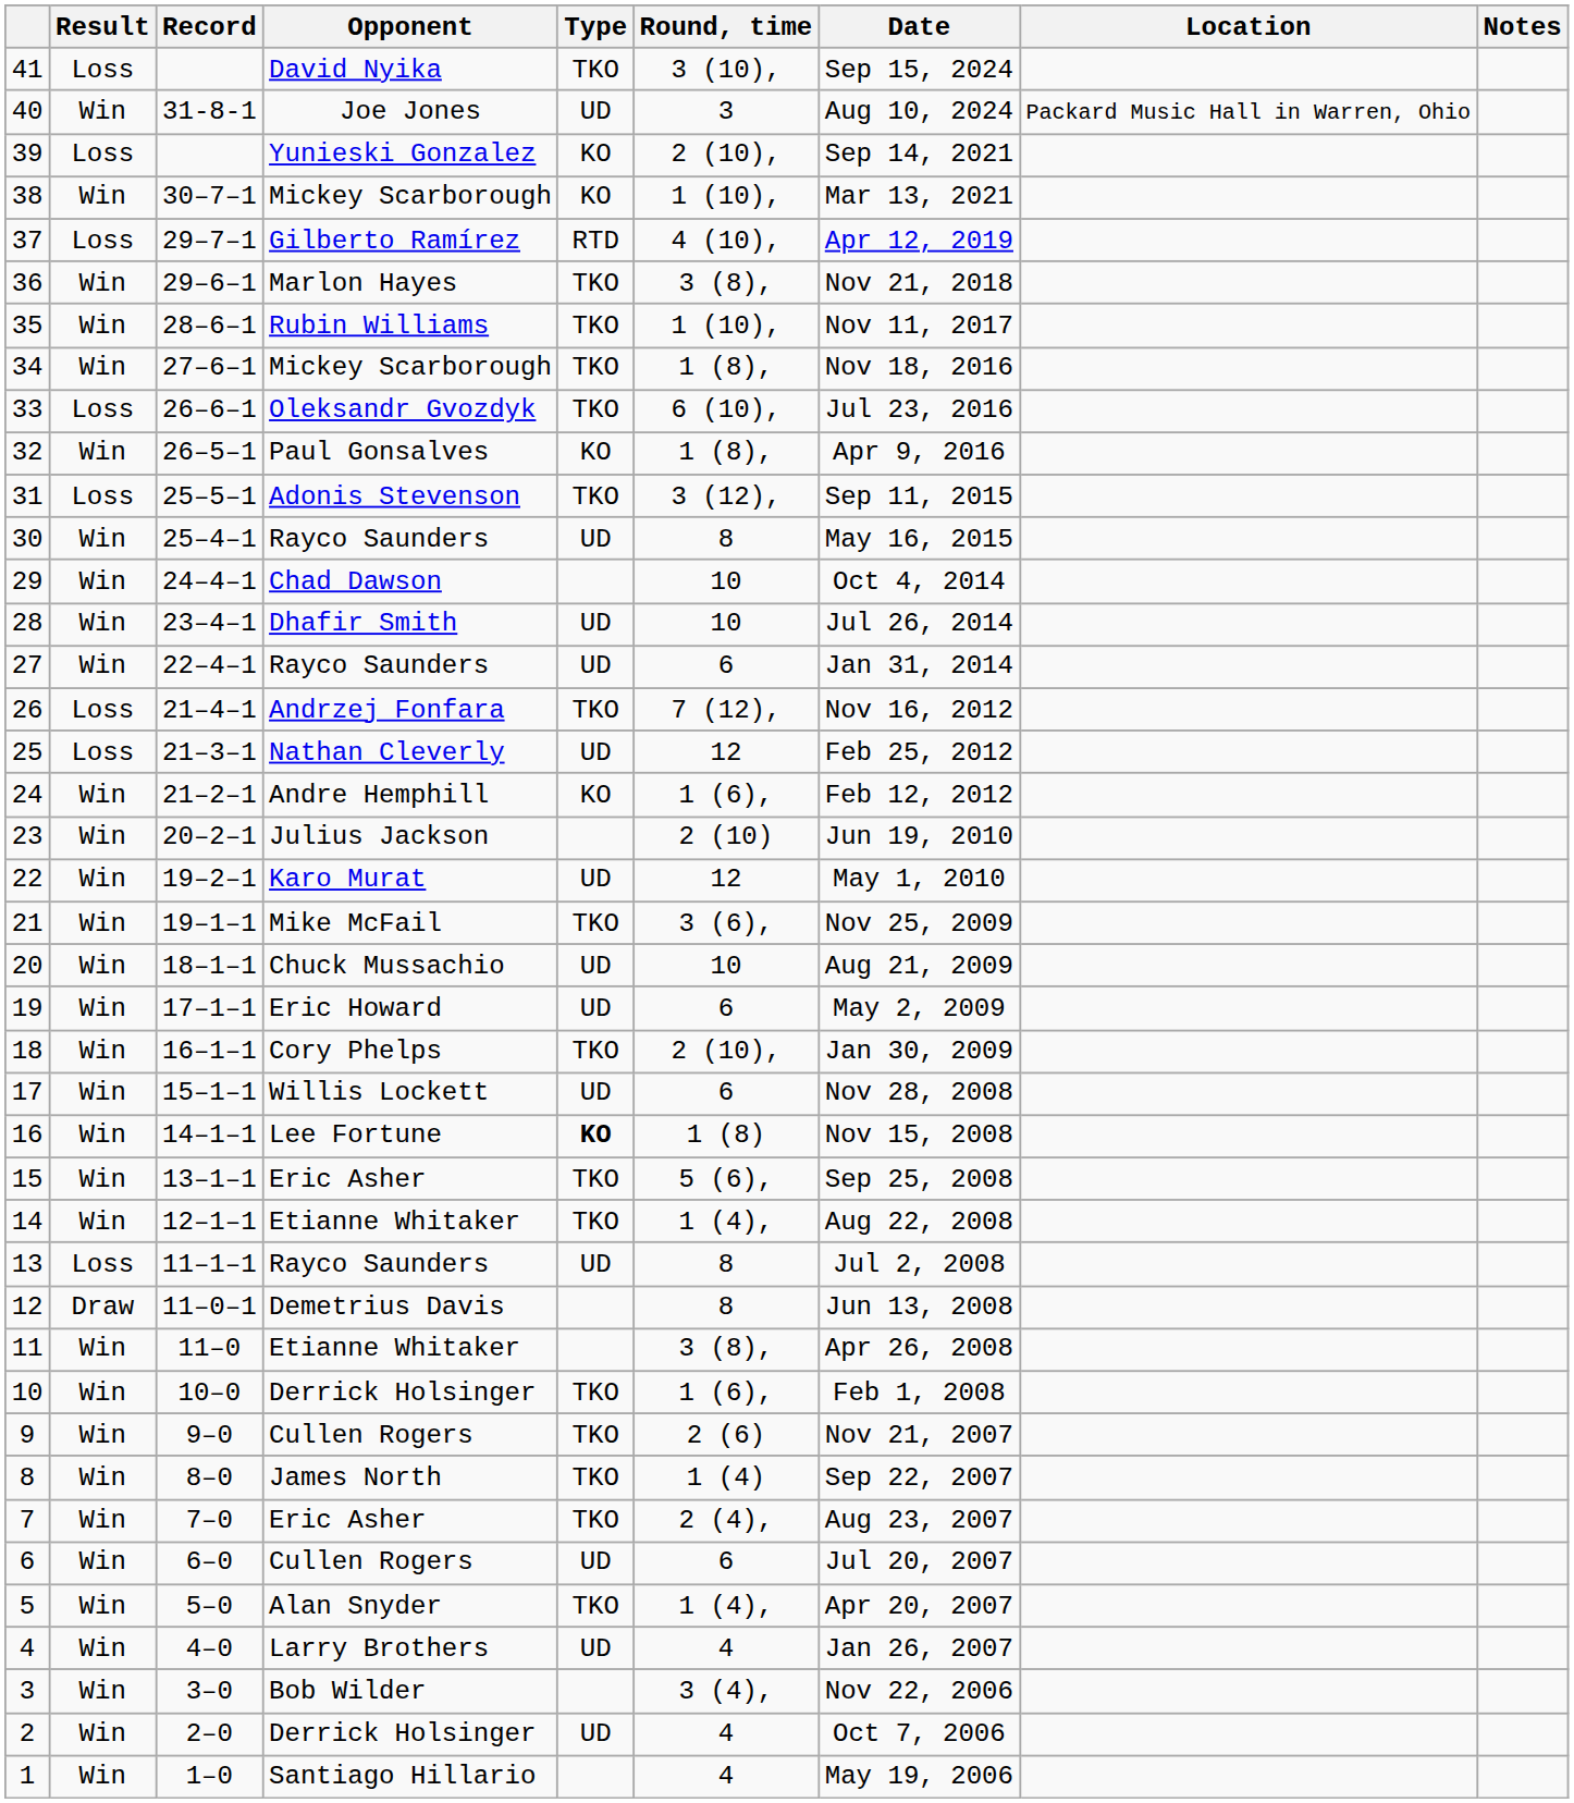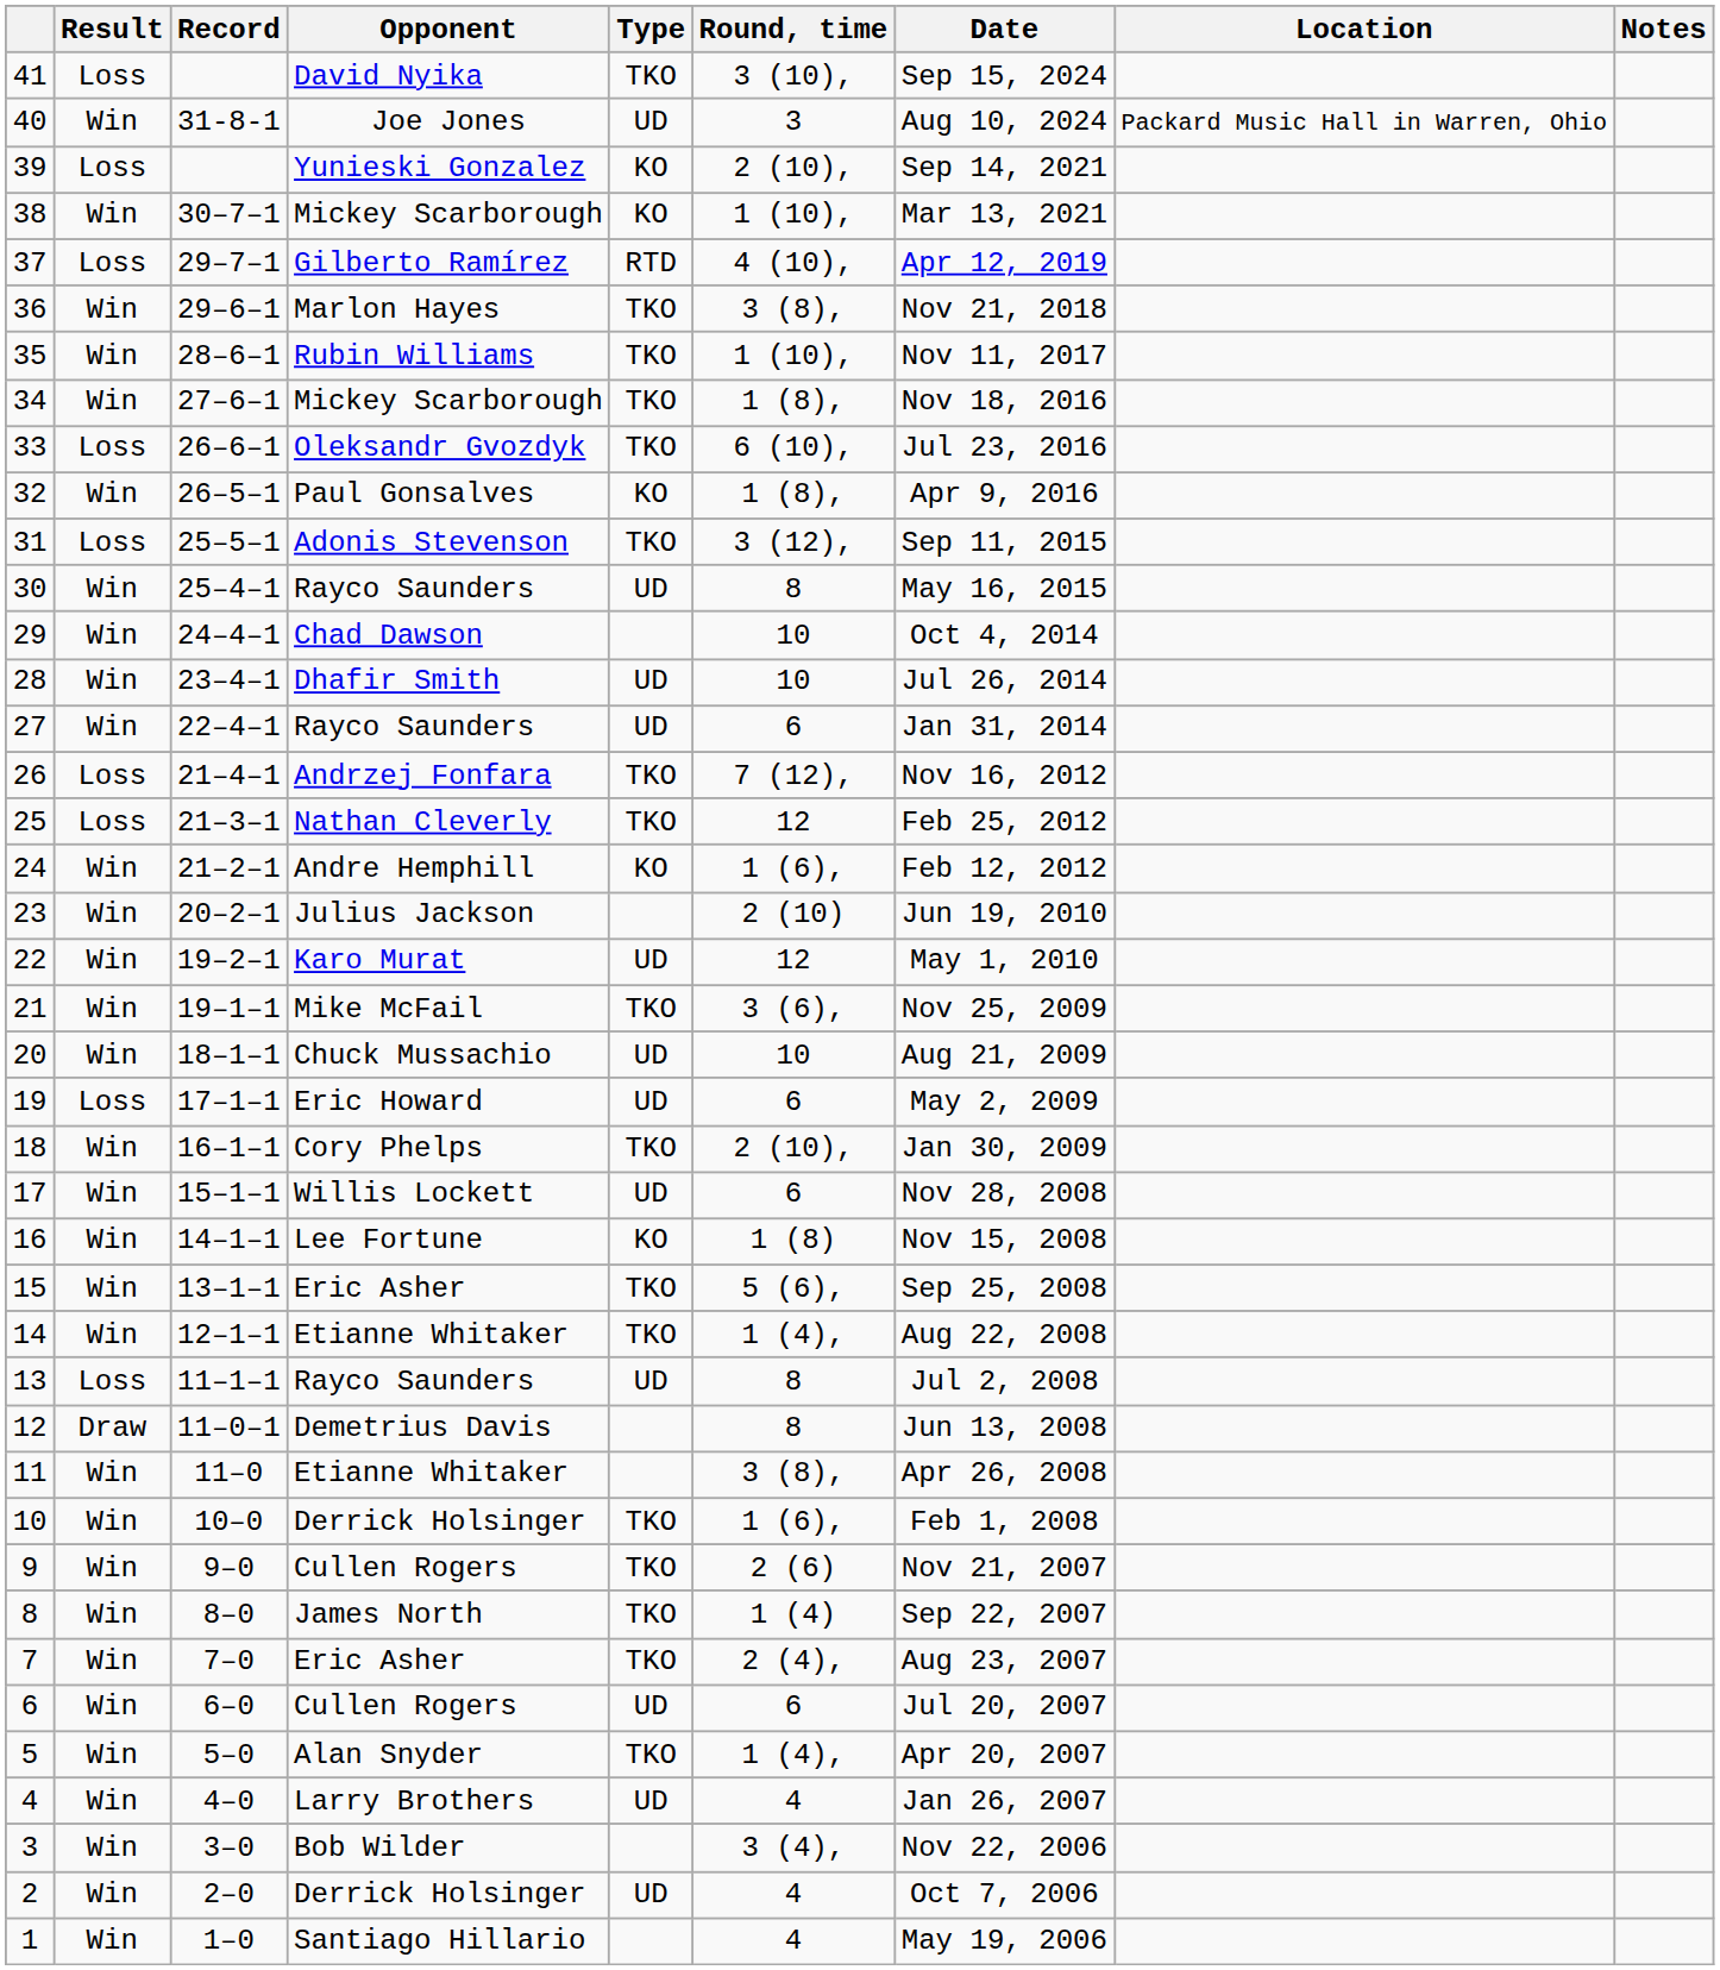25 | Type: UD -> TKO
19 | Result: Win -> Loss
16 | Type: bold -> normal
